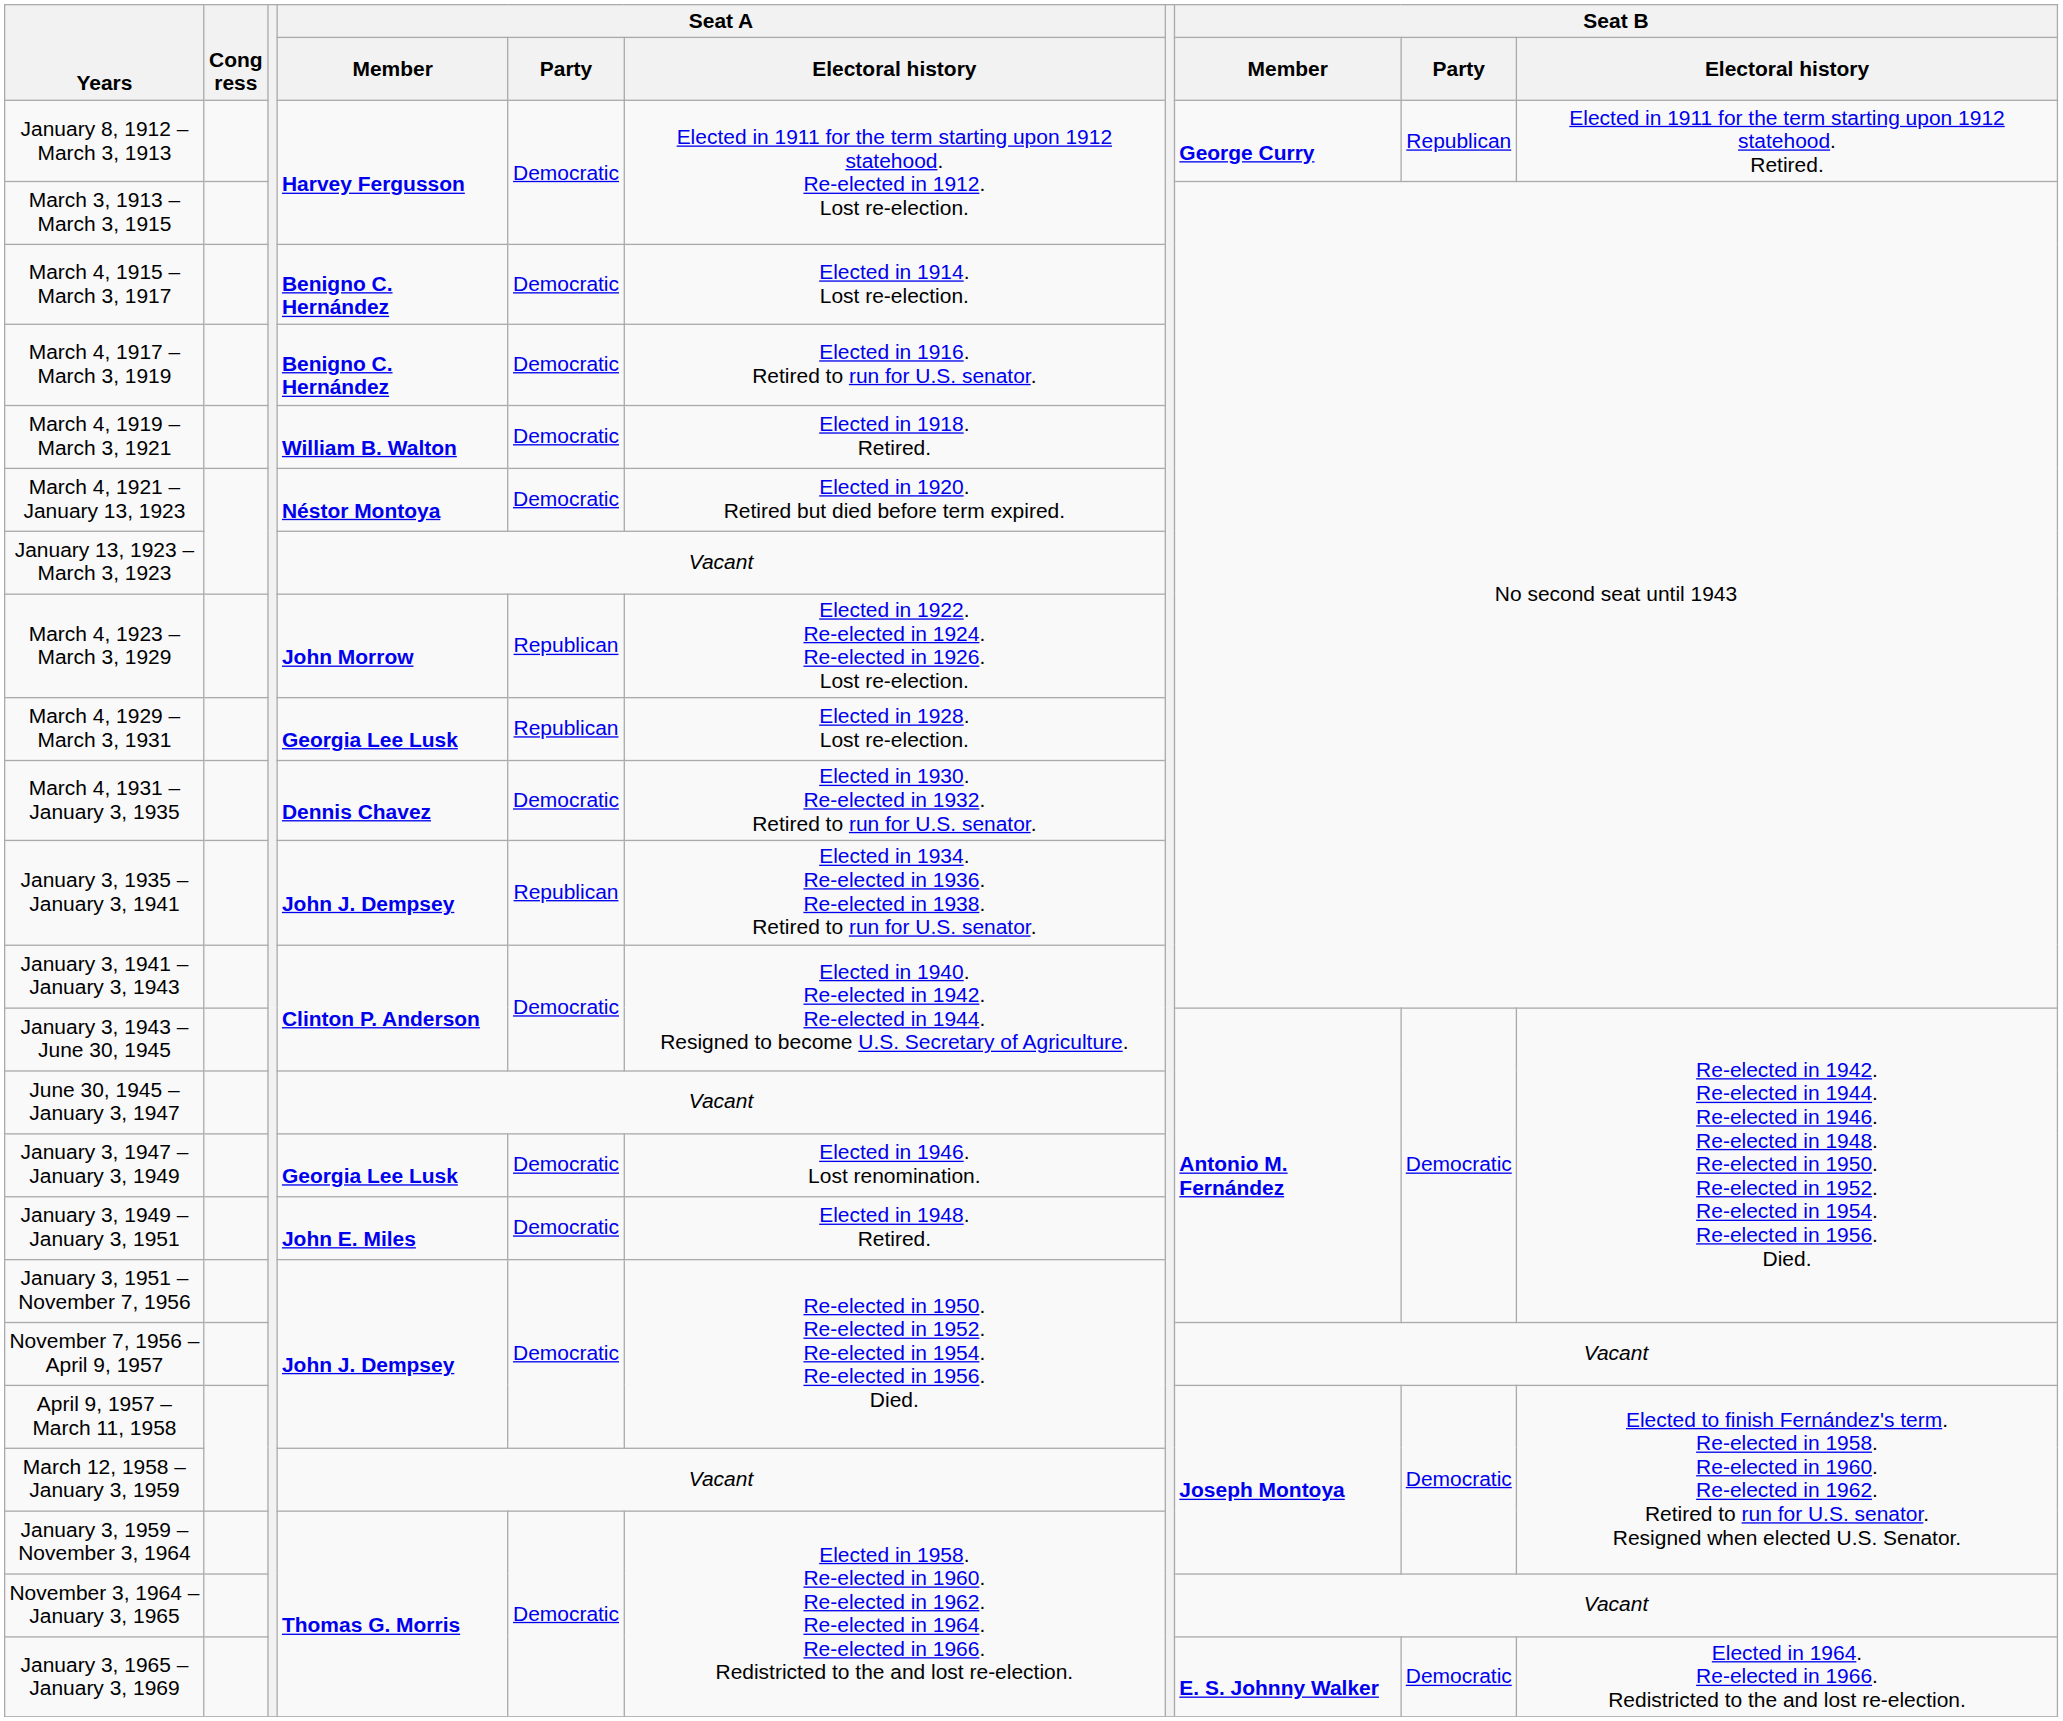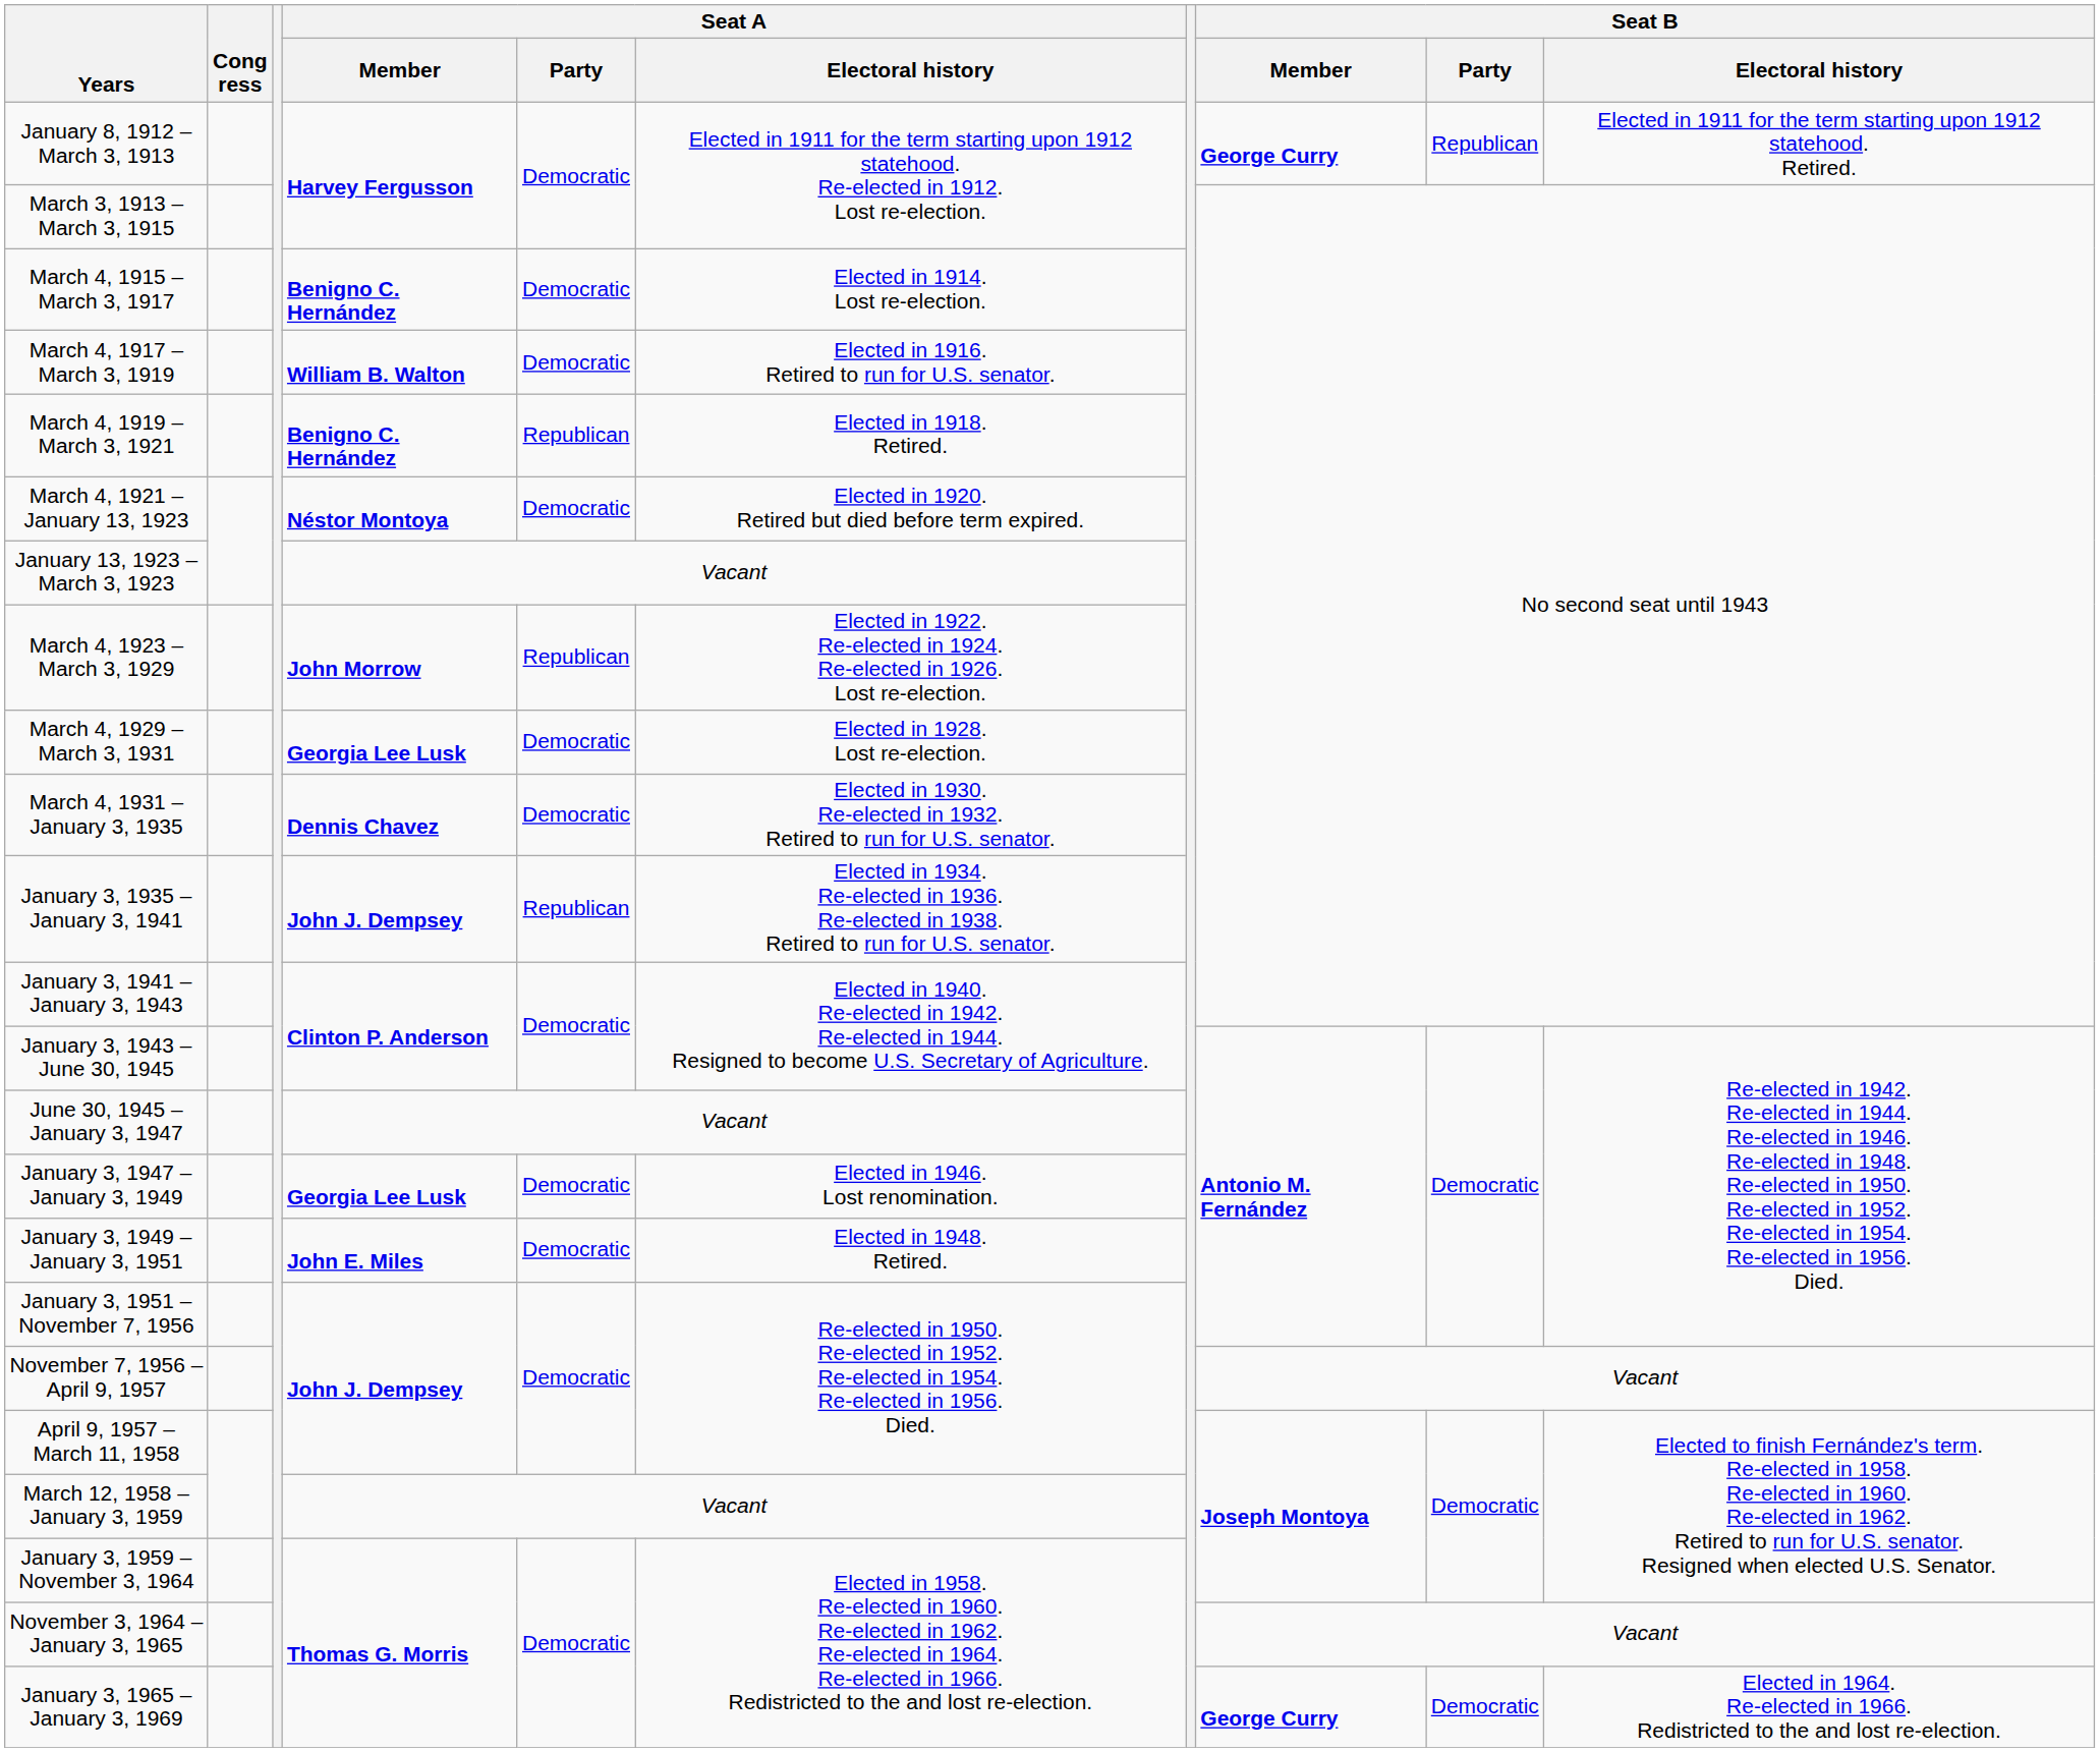March 4, 1917 – March 3, 1919 | Seat A / Member: Benigno C. Hernández -> William B. Walton
March 4, 1919 – March 3, 1921 | Seat A / Member: William B. Walton -> Benigno C. Hernández
March 4, 1919 – March 3, 1921 | Seat A / Party: Democratic -> Republican
March 4, 1929 – March 3, 1931 | Seat A / Party: Republican -> Democratic
January 3, 1965 – January 3, 1969 | Seat B / Member: E. S. Johnny Walker -> George Curry
